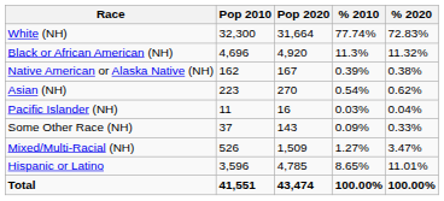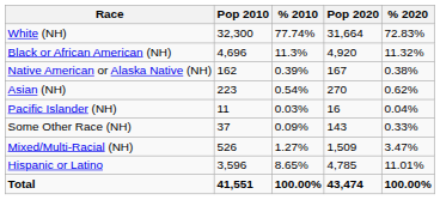columns swapped: Pop 2020 <-> % 2010
